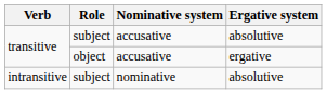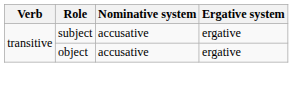transitive / subject | Ergative system: absolutive -> ergative
- row: intransitive | subject | nominative | absolutive
